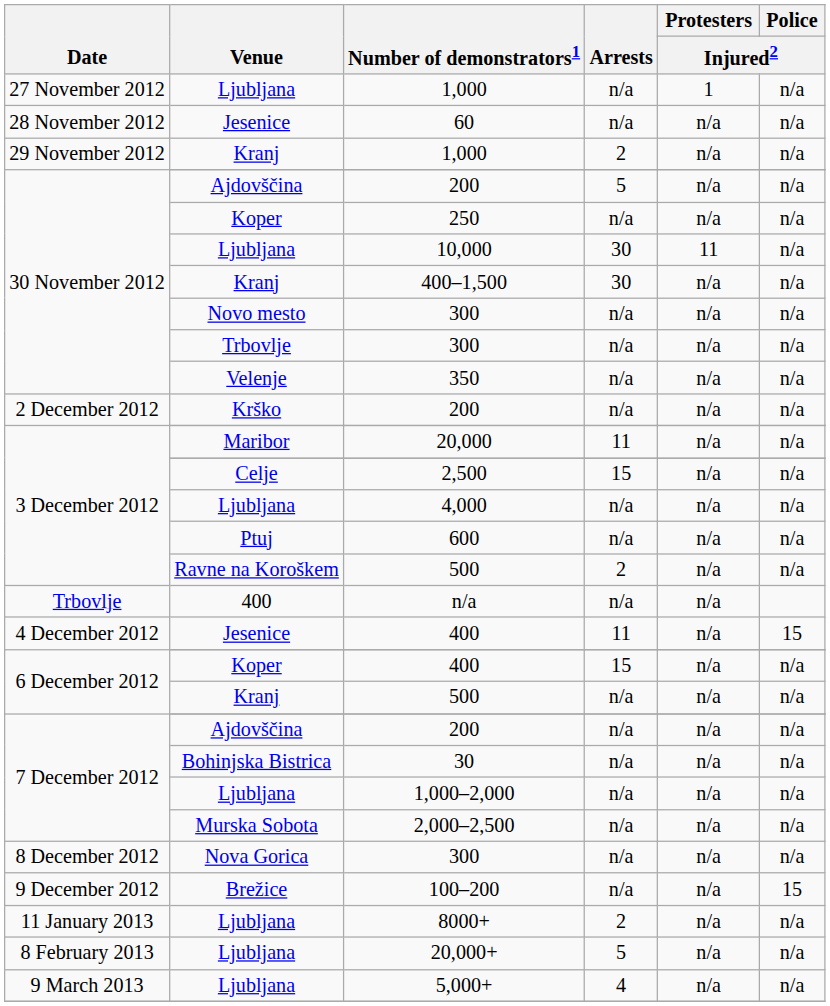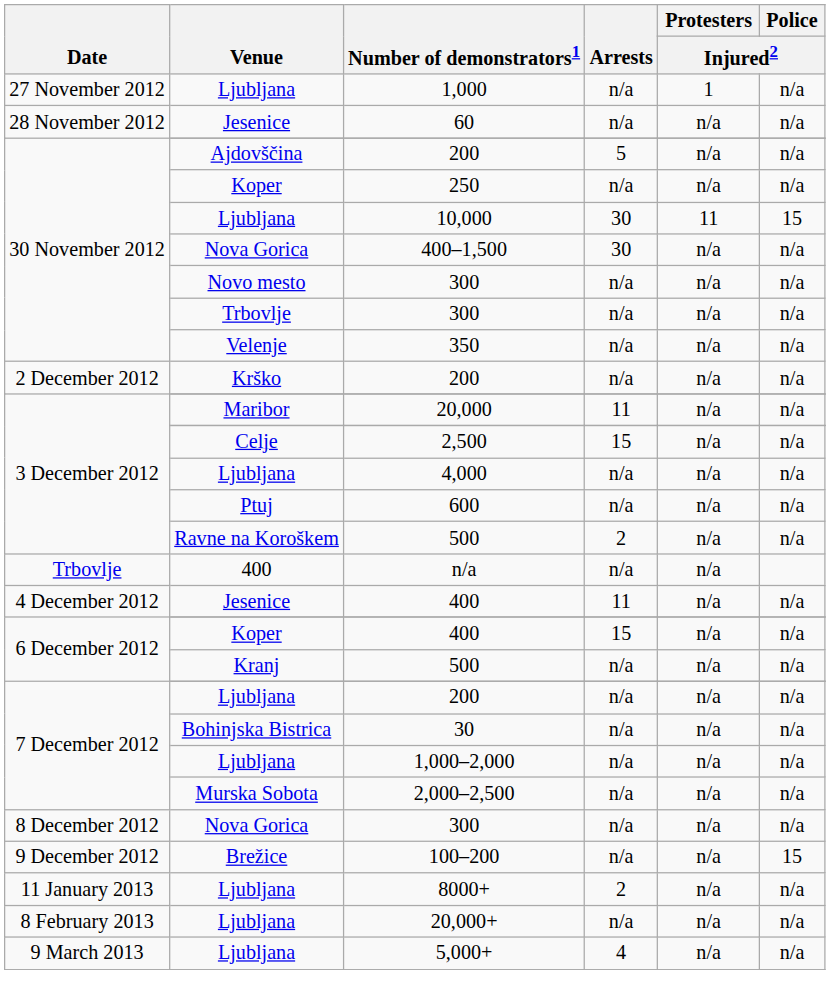- row: 29 November 2012 | Kranj | 1,000 | 2 | n/a | n/a
10,000 | Police / Injured2: n/a -> 15
400–1,500 | Venue: Kranj -> Nova Gorica
4 December 2012 / 400 | Police / Injured2: 15 -> n/a
7 December 2012 / 200 | Venue: Ajdovščina -> Ljubljana
20,000+ | Arrests: 5 -> n/a
